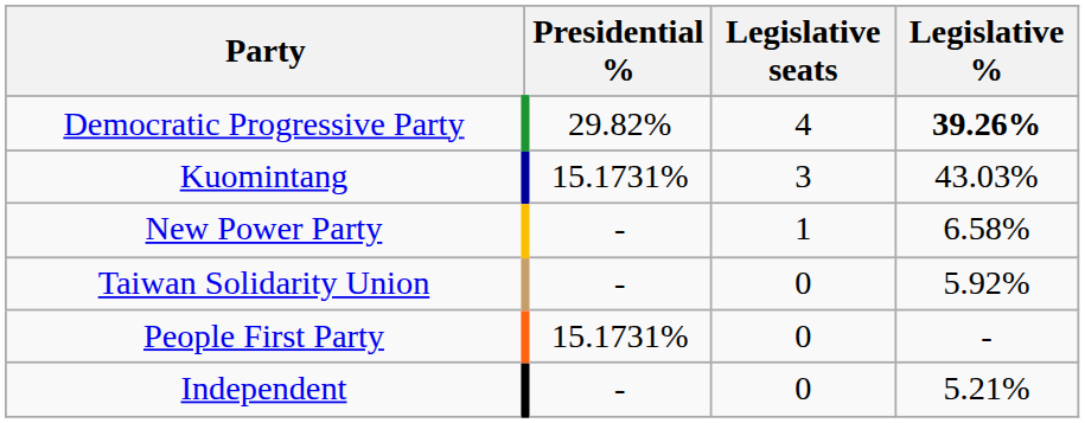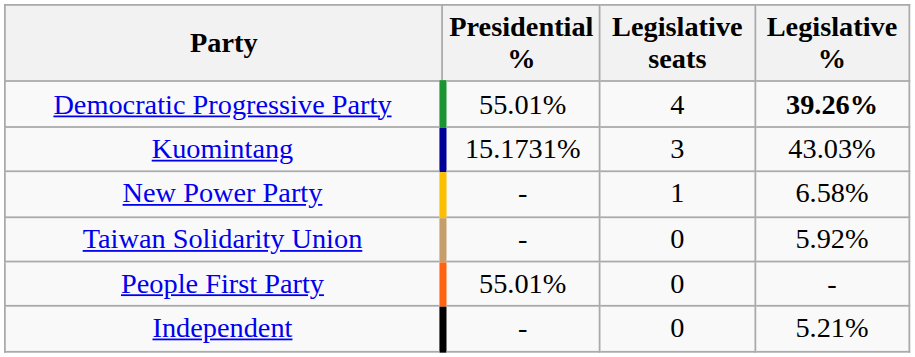Democratic Progressive Party | Presidential %: 29.82% -> 55.01%
People First Party | Presidential %: 15.1731% -> 55.01%
